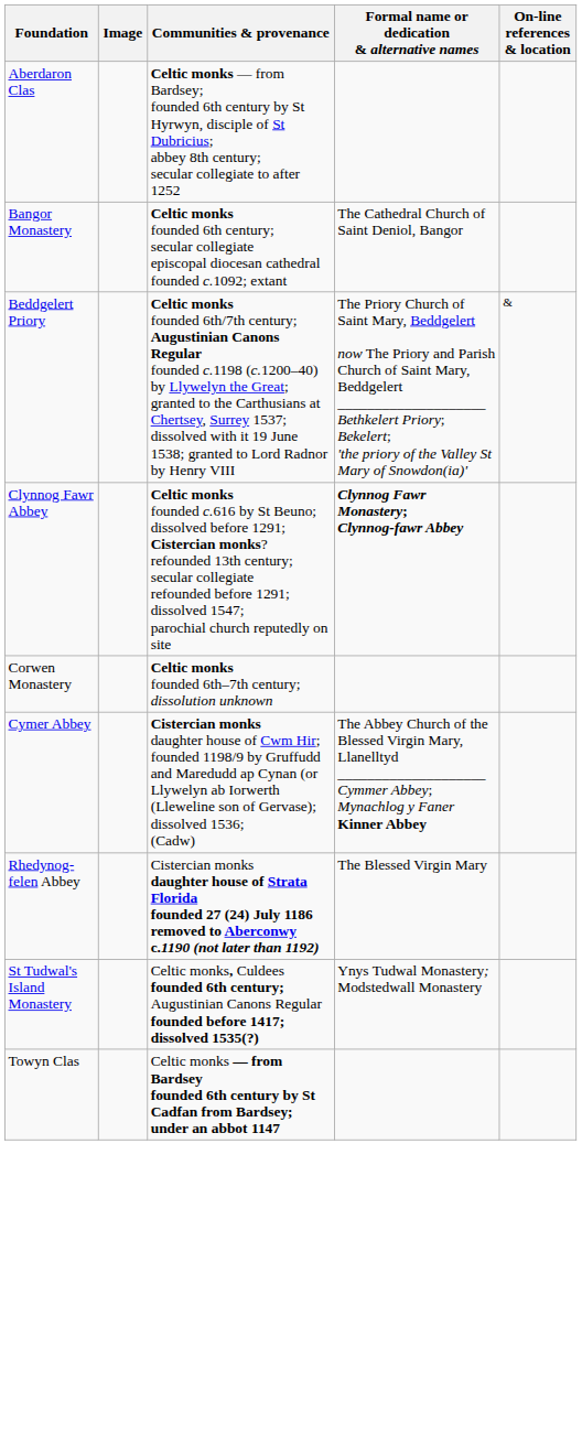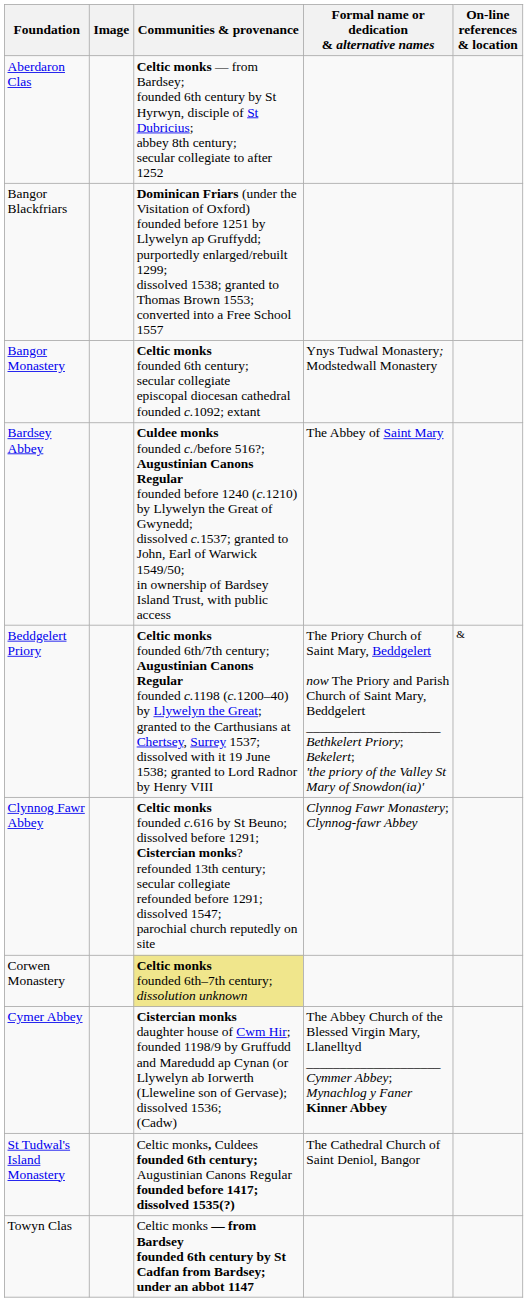+ row: Bangor Blackfriars | Dominican Friars (under the Visitation of Oxford) founded before 1251 by Llywelyn ap Gruffydd; purportedly enlarged/rebuilt 1299; dissolved 1538; granted to Thomas Brown 1553; converted into a Free School 1557
Bangor Monastery | Formal name or dedication & alternative names: The Cathedral Church of Saint Deniol, Bangor -> Ynys Tudwal Monastery; Modstedwall Monastery
+ row: Bardsey Abbey | Culdee monks founded c./before 516?; Augustinian Canons Regular founded before 1240 (c.1210) by Llywelyn the Great of Gwynedd; dissolved c.1537; granted to John, Earl of Warwick 1549/50; in ownership of Bardsey Island Trust, with public access | The Abbey of Saint Mary
Clynnog Fawr Abbey | Formal name or dedication & alternative names: bold -> normal
Corwen Monastery | Communities & provenance: no background -> khaki background
- row: Rhedynog-felen Abbey | Cistercian monks daughter house of Strata Florida founded 27 (24) July 1186 removed to Aberconwy c.1190 (not later than 1192) | The Blessed Virgin Mary
St Tudwal's Island Monastery | Formal name or dedication & alternative names: Ynys Tudwal Monastery; Modstedwall Monastery -> The Cathedral Church of Saint Deniol, Bangor
